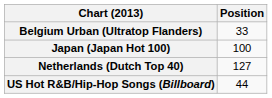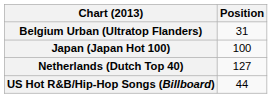Belgium Urban (Ultratop Flanders) | Position: 33 -> 31
